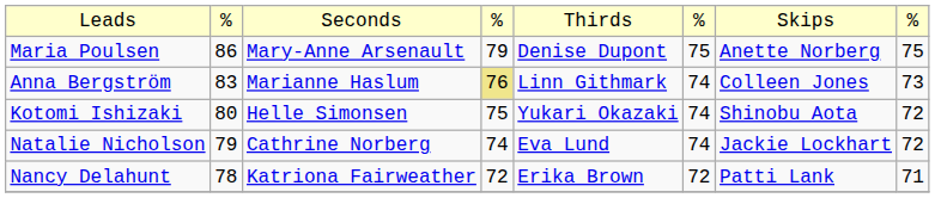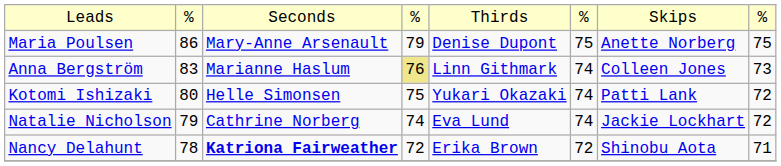Kotomi Ishizaki | column 7: Shinobu Aota -> Patti Lank
Nancy Delahunt | column 3: normal -> bold
Nancy Delahunt | column 7: Patti Lank -> Shinobu Aota
